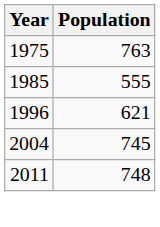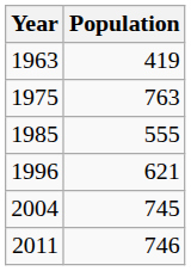+ row: 1963 | 419
2011 | Population: 748 -> 746
